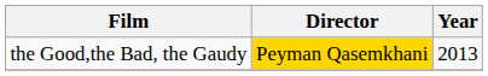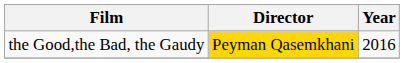the Good,the Bad, the Gaudy | Year: 2013 -> 2016
